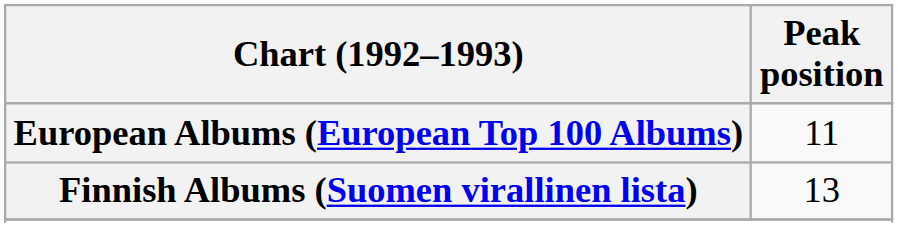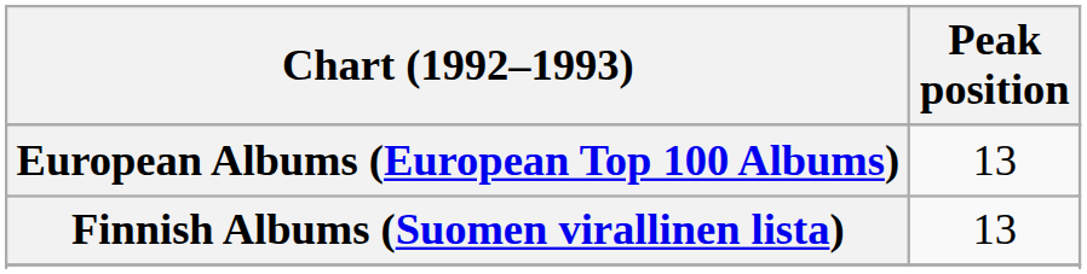European Albums (European Top 100 Albums) | Peak position: 11 -> 13
